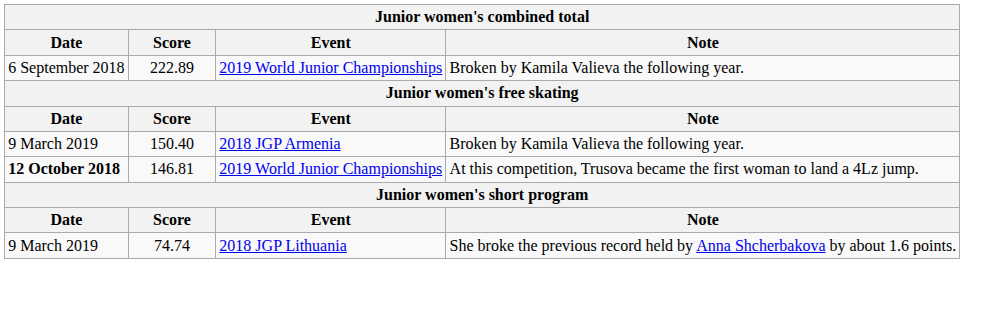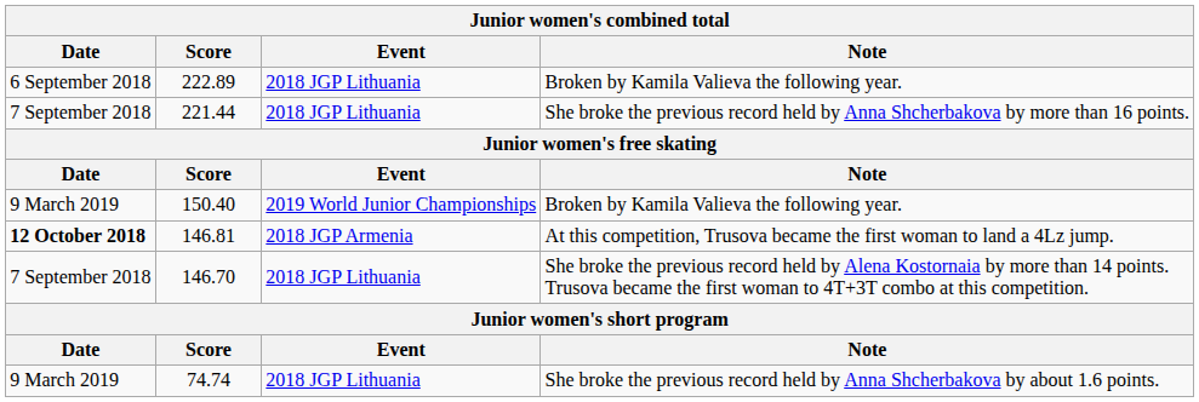222.89 | Event: 2019 World Junior Championships -> 2018 JGP Lithuania
+ row: 7 September 2018 | 221.44 | 2018 JGP Lithuania | She broke the previous record held by Anna Shcherbakova by more than 16 points.
150.40 | Event: 2018 JGP Armenia -> 2019 World Junior Championships
146.81 | Event: 2019 World Junior Championships -> 2018 JGP Armenia
+ row: 7 September 2018 | 146.70 | 2018 JGP Lithuania | She broke the previous record held by Alena Kostornaia by more than 14 points. Trusova became the first woman to 4T+3T combo at this competition.
